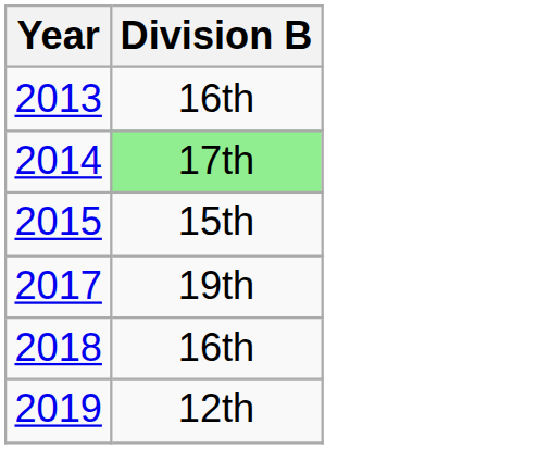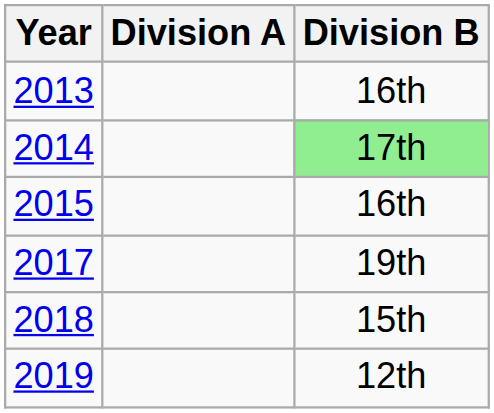+ column: Division A
2015 | Division B: 15th -> 16th
2018 | Division B: 16th -> 15th
